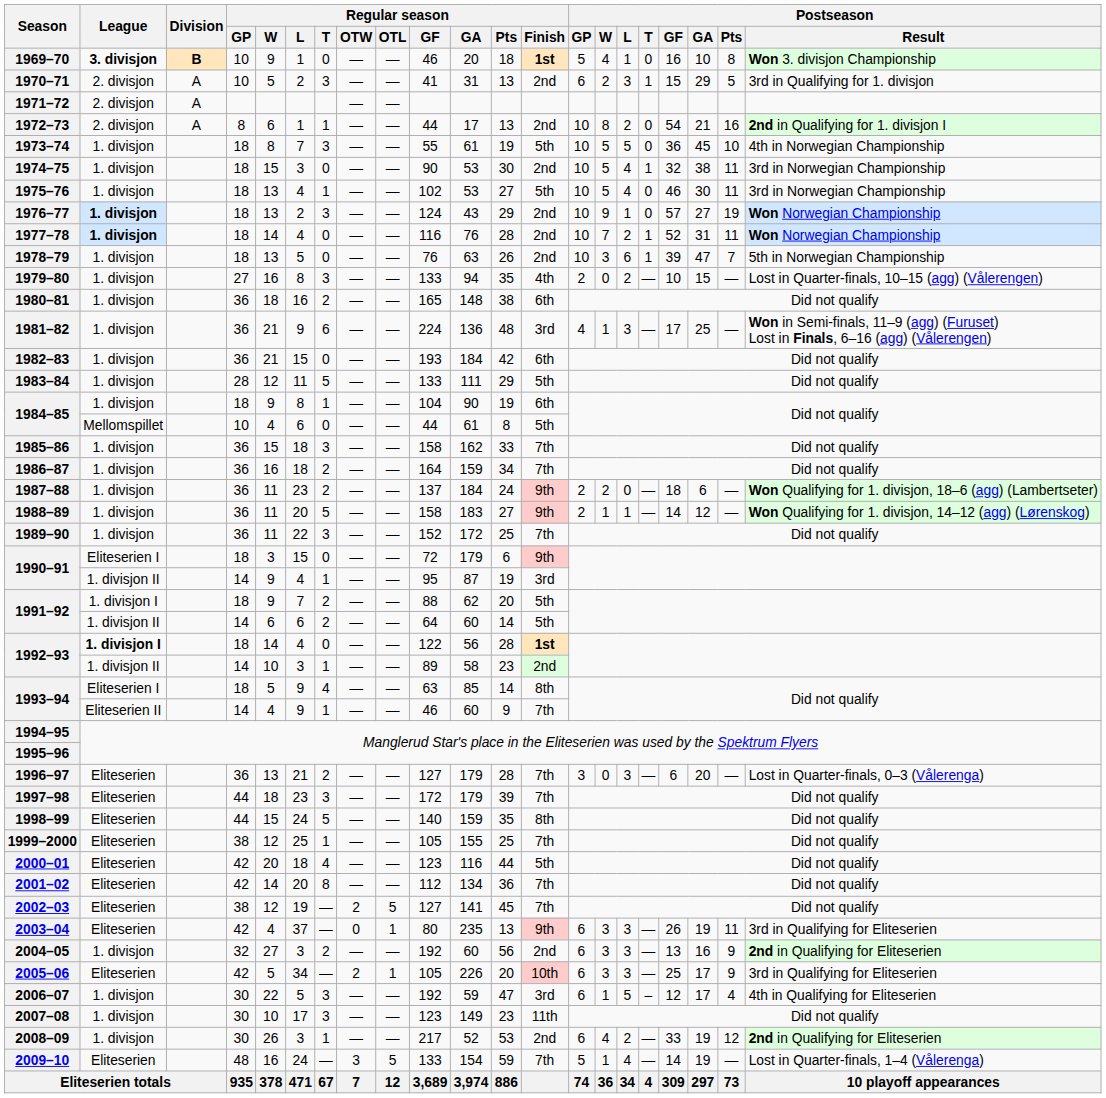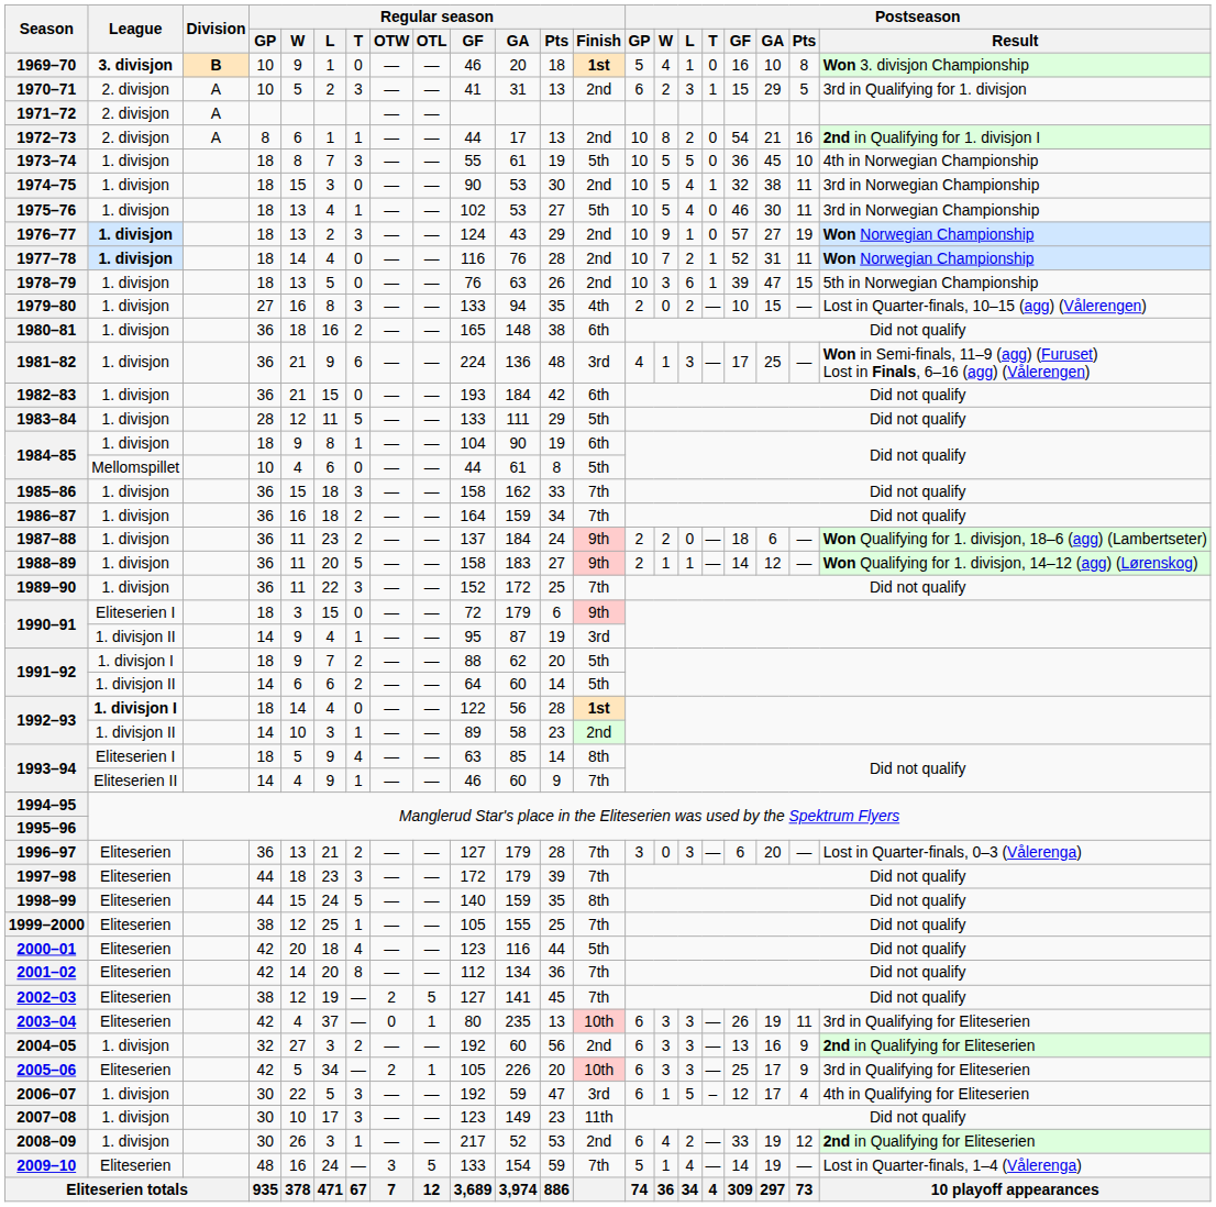1978–79 | Postseason / Pts: 7 -> 15
2003–04 | Regular season / Finish: 9th -> 10th
